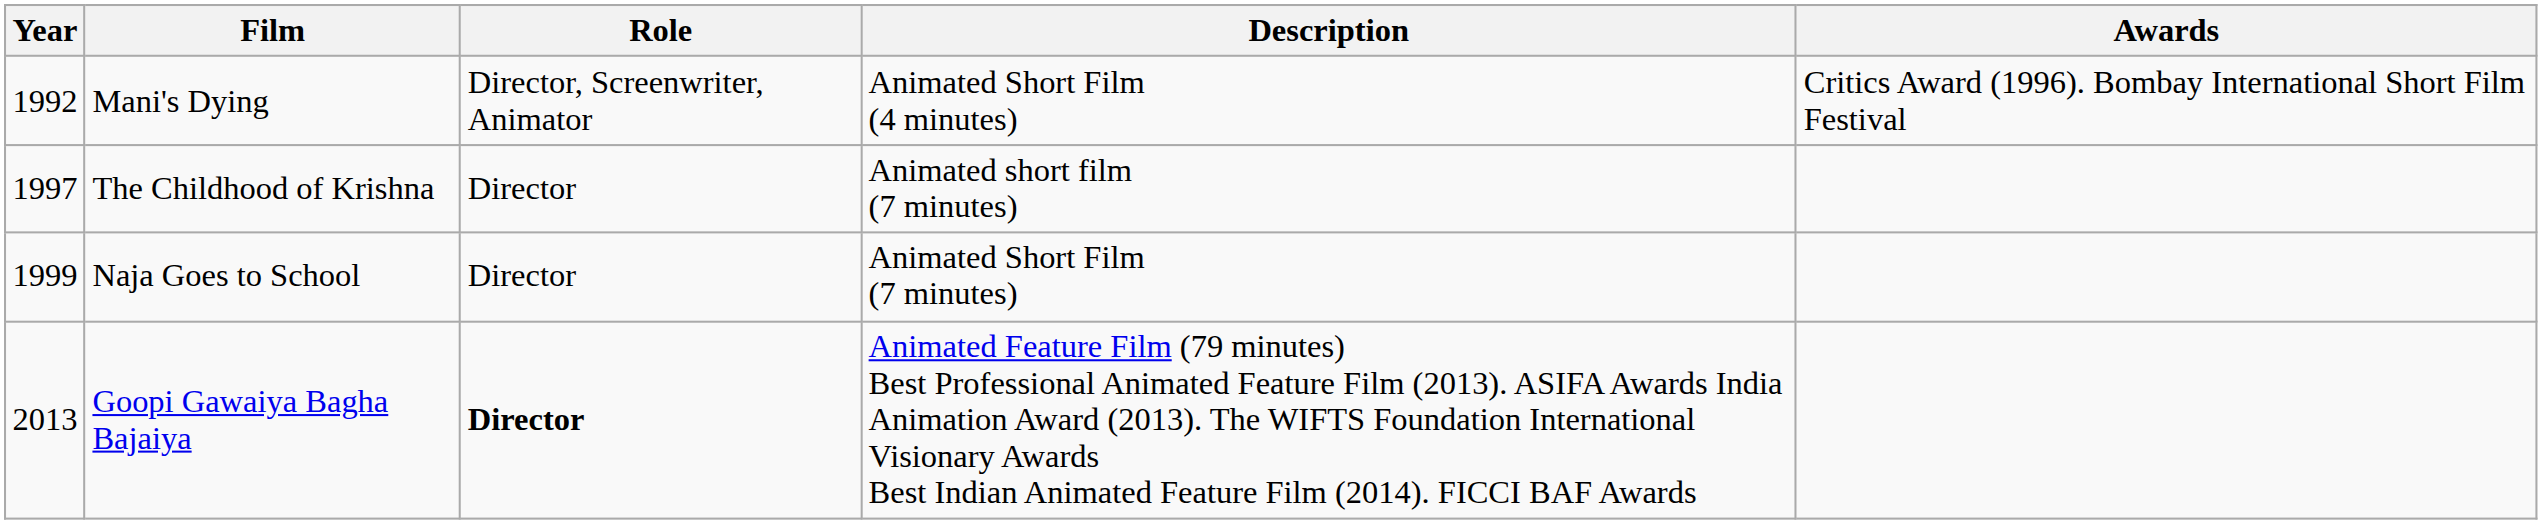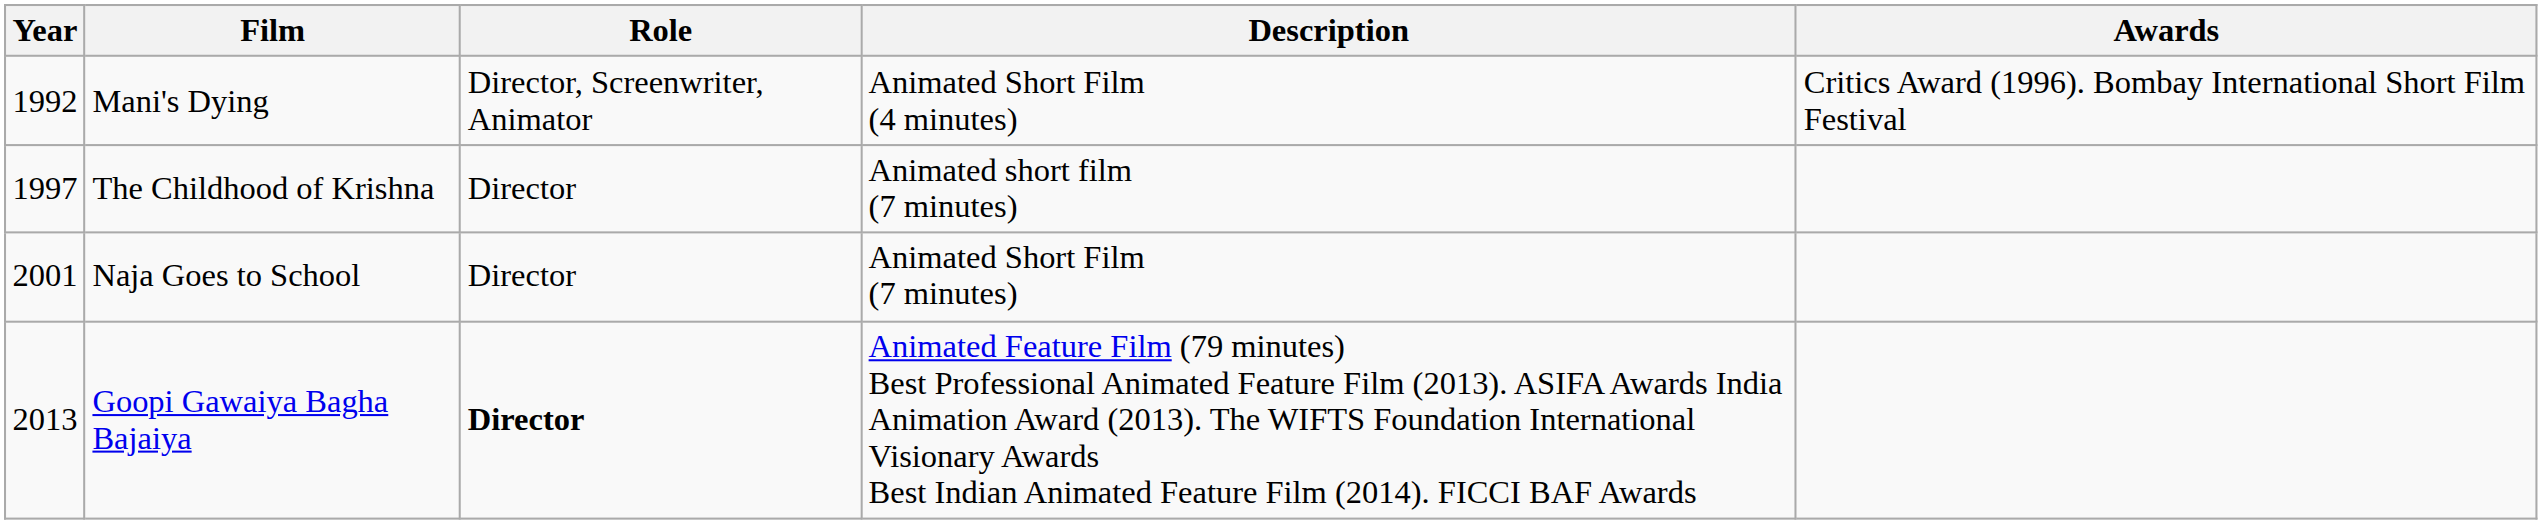Naja Goes to School | Year: 1999 -> 2001
